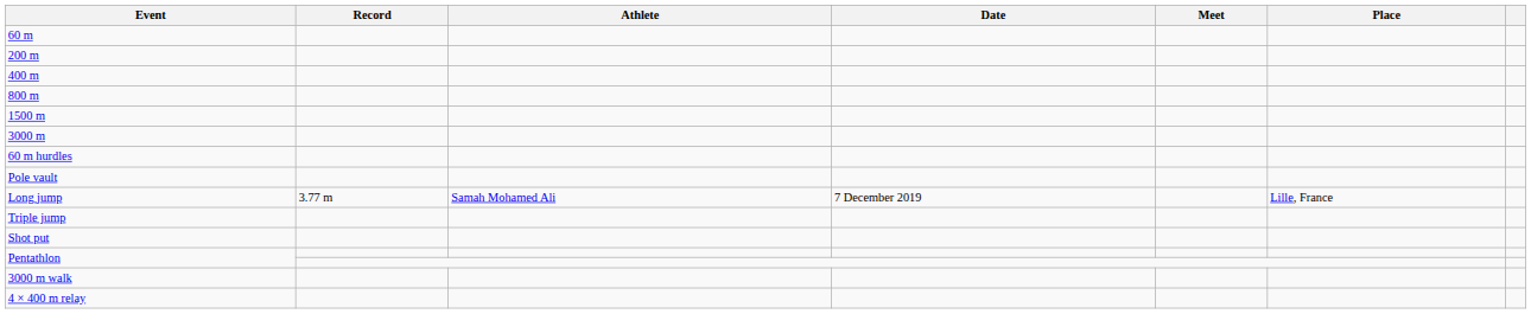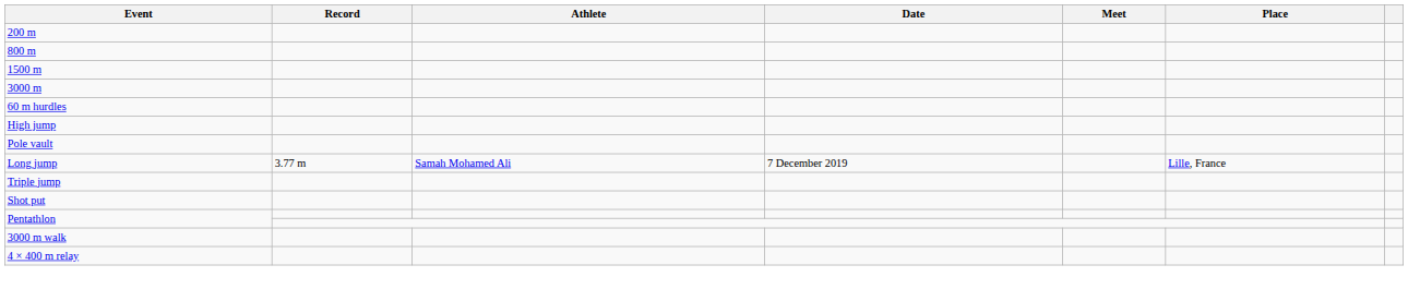- row: 60 m
- row: 400 m
+ row: High jump
